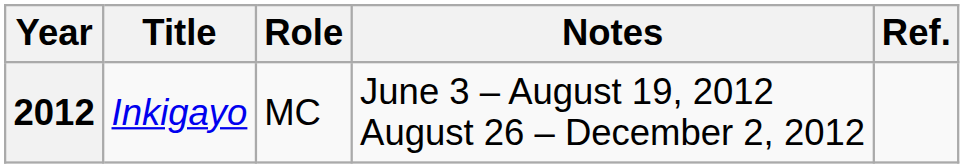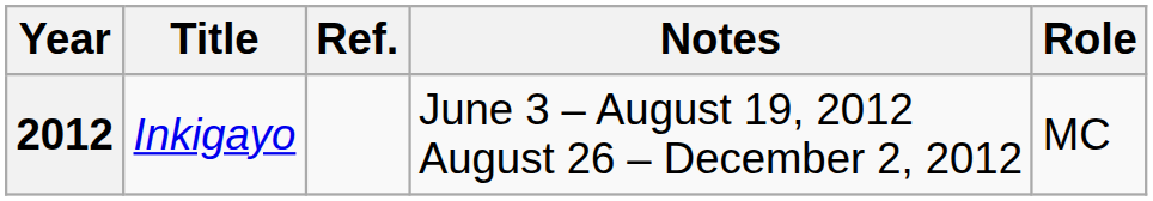columns swapped: Role <-> Ref.
